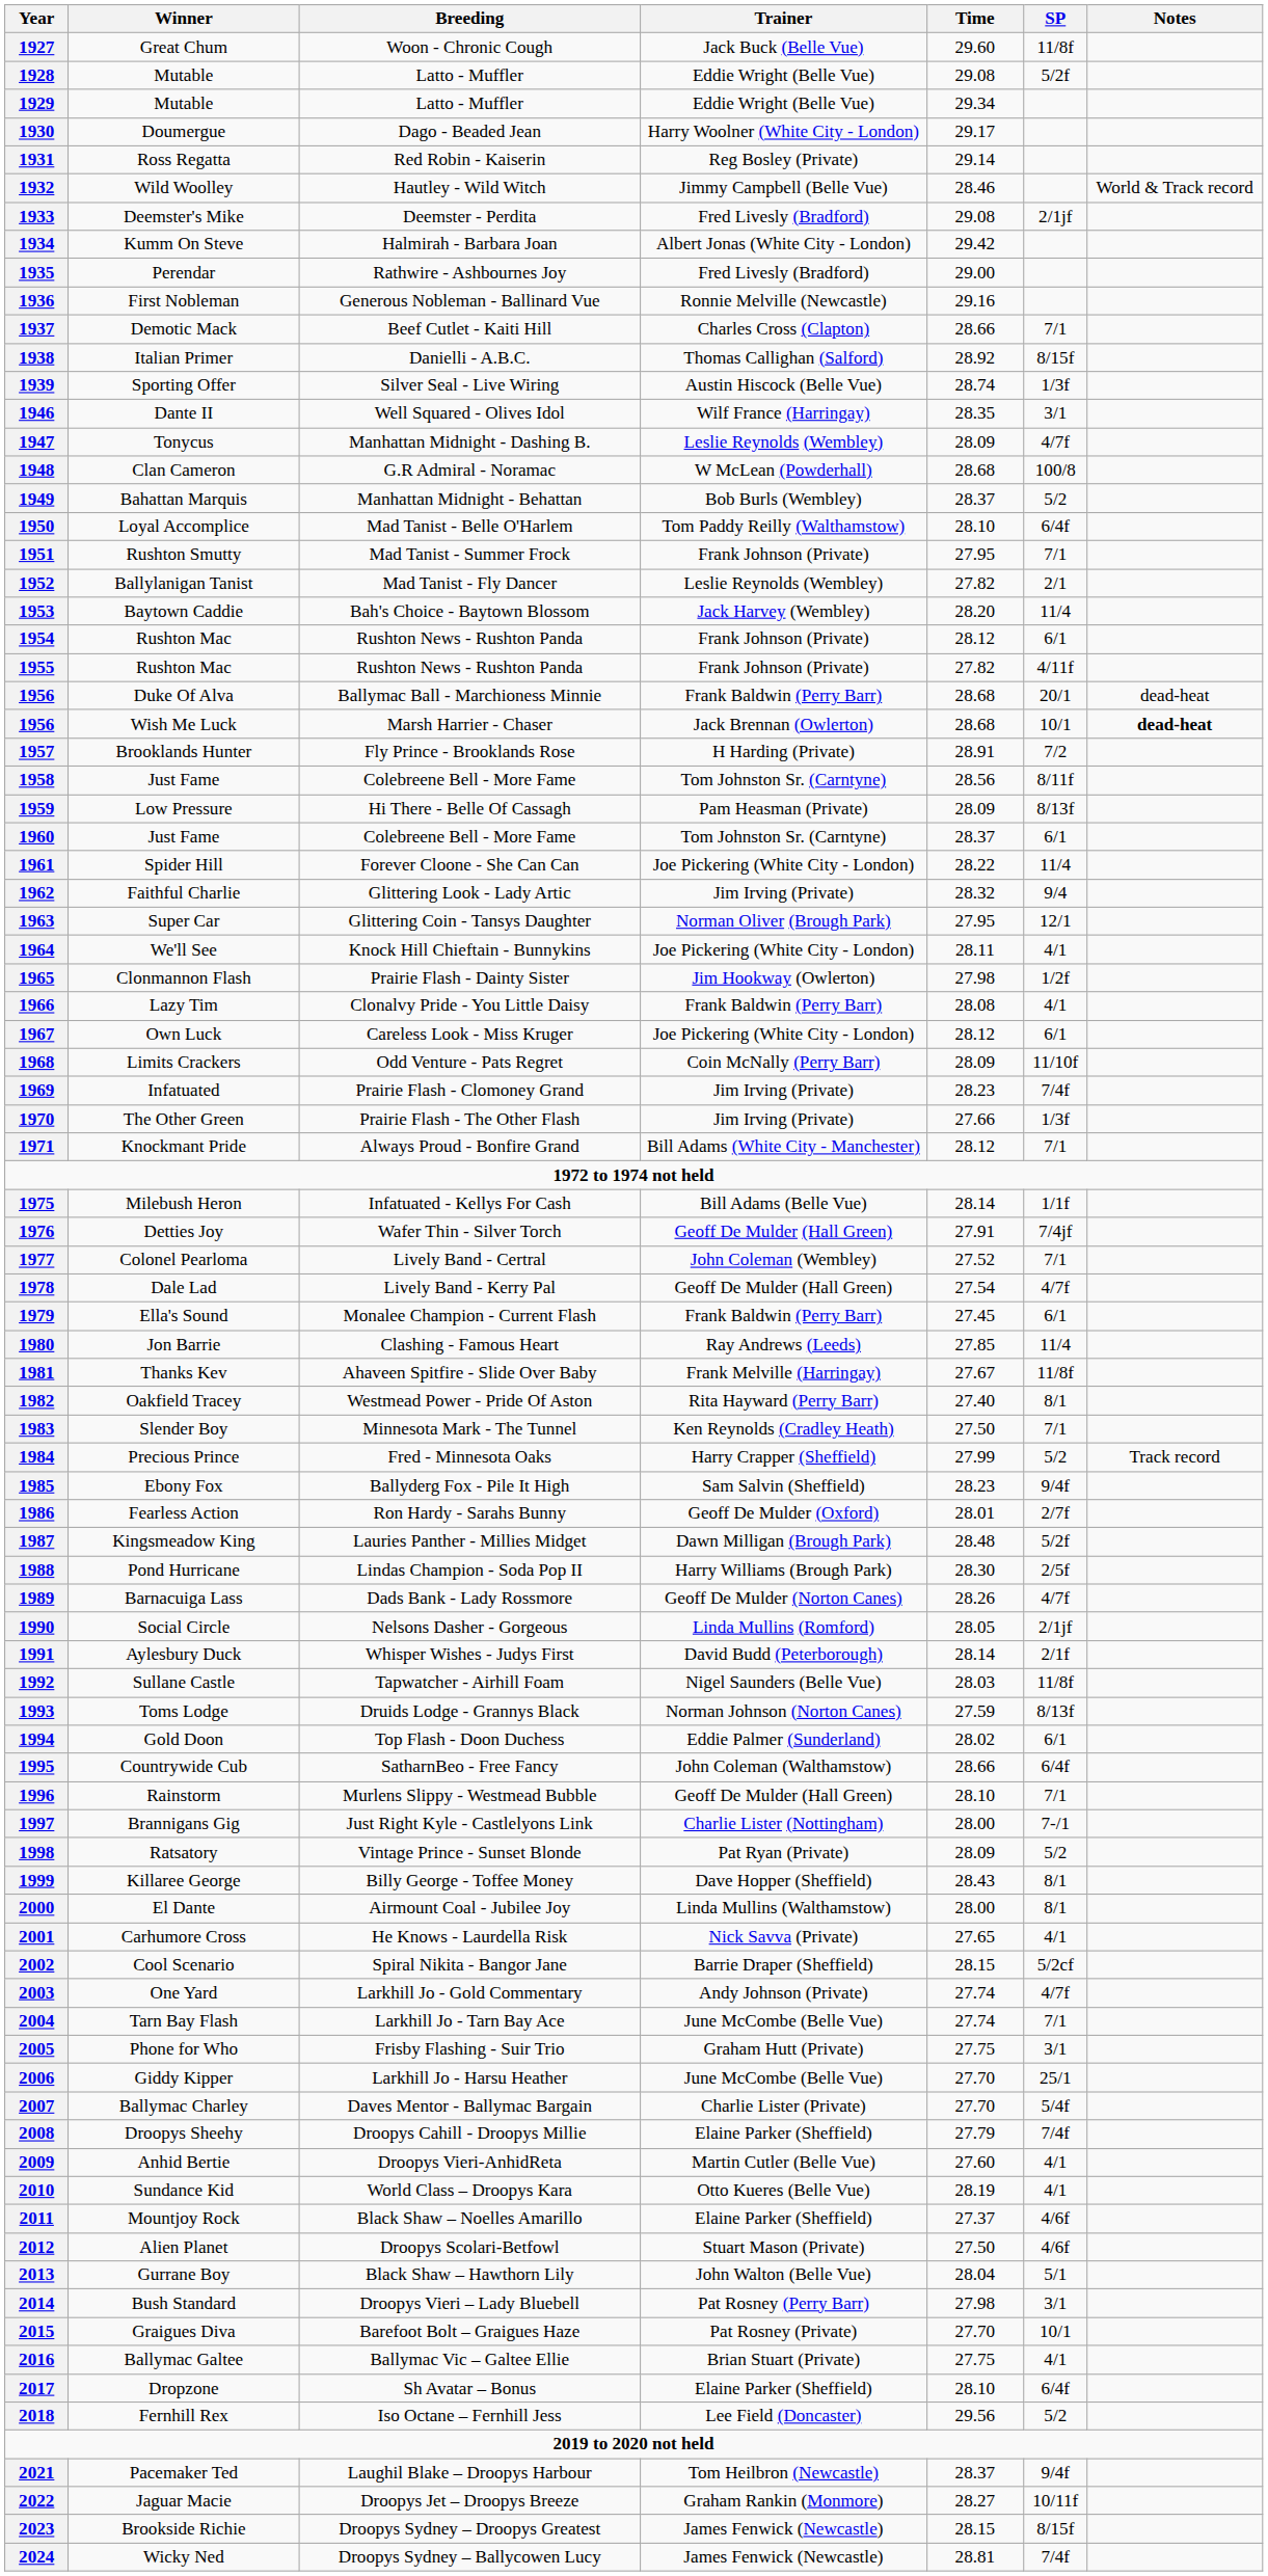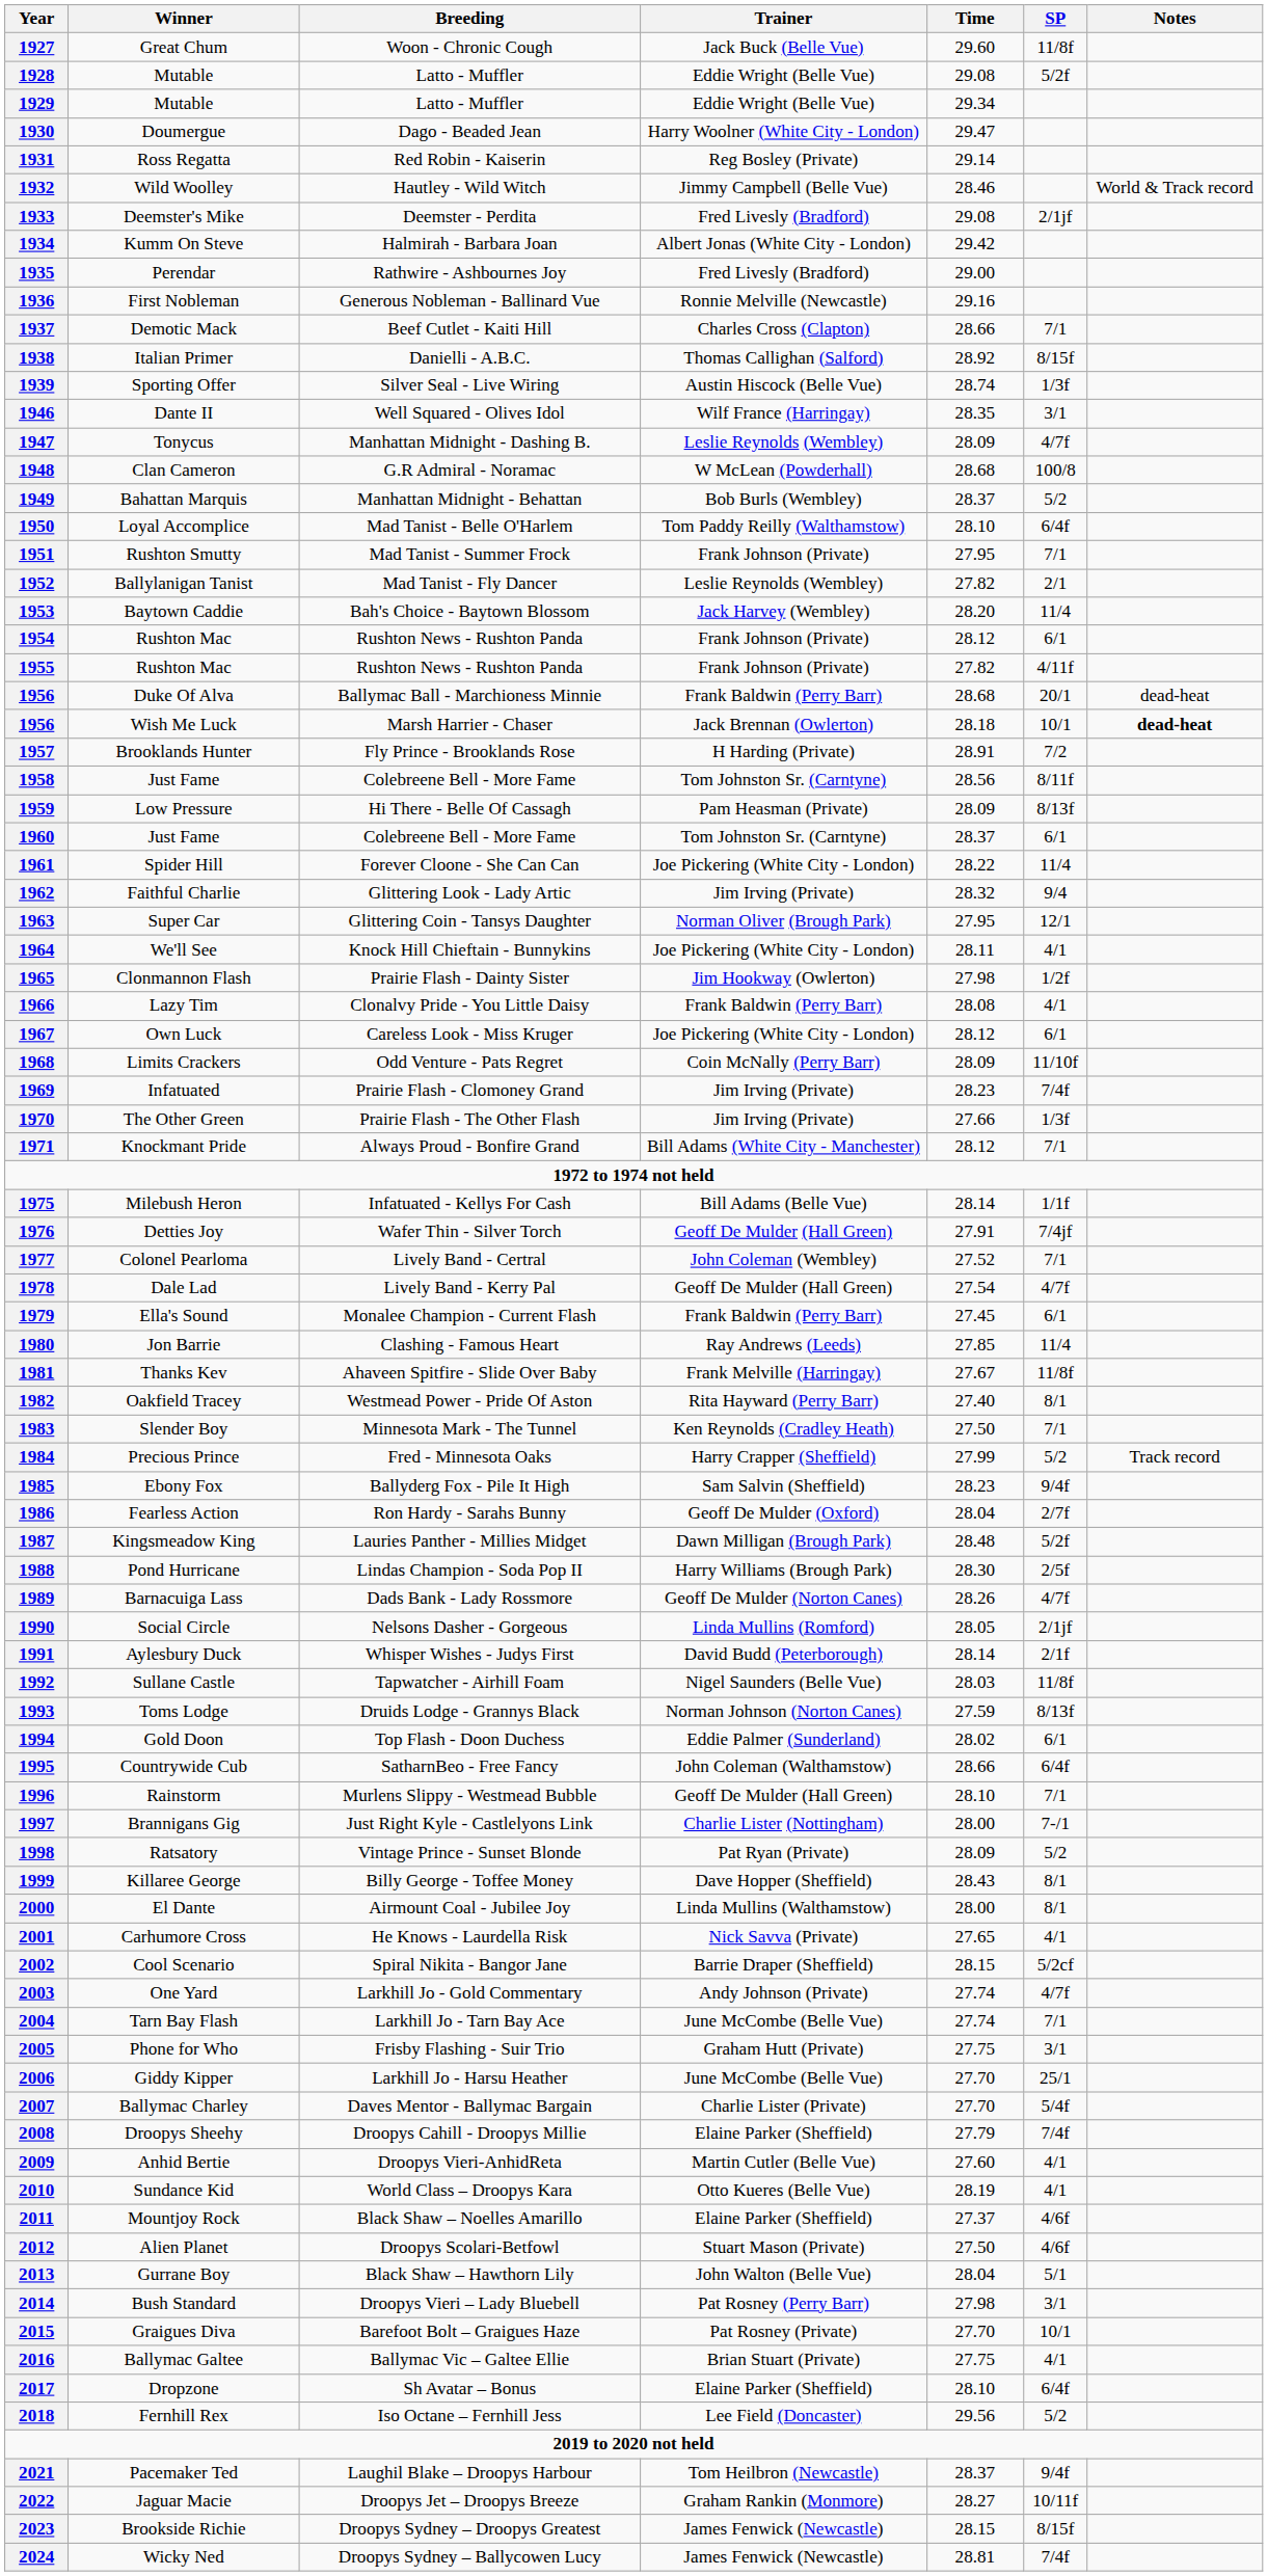1930 | Time: 29.17 -> 29.47
1956 / Wish Me Luck | Time: 28.68 -> 28.18
1986 | Time: 28.01 -> 28.04
